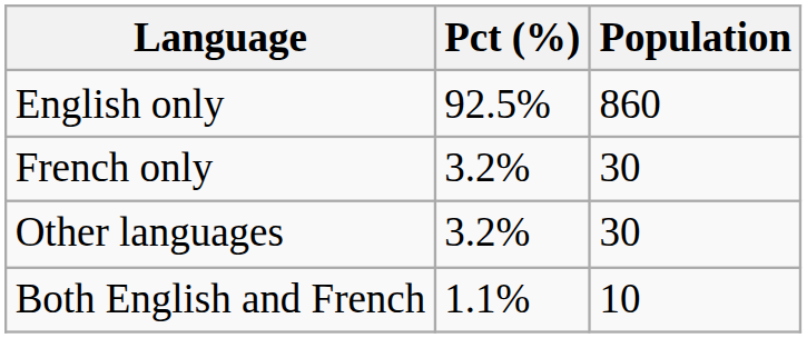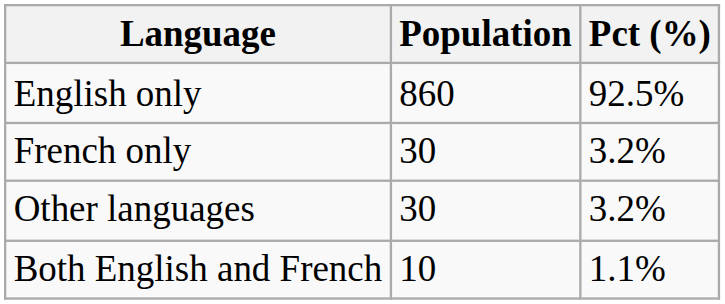columns swapped: Population <-> Pct (%)
